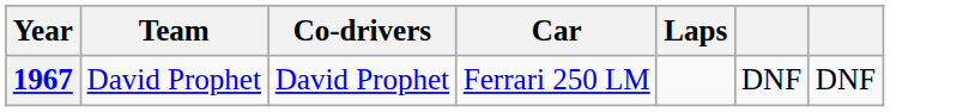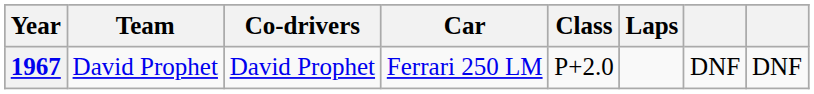+ column: Class | P+2.0
